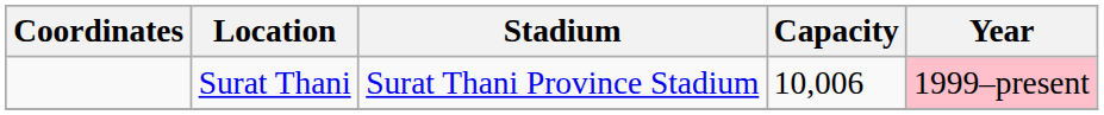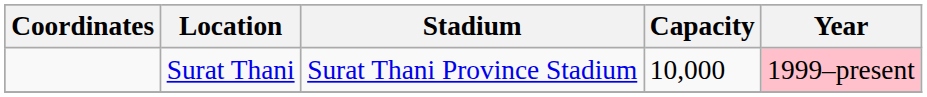Surat Thani | Capacity: 10,006 -> 10,000
